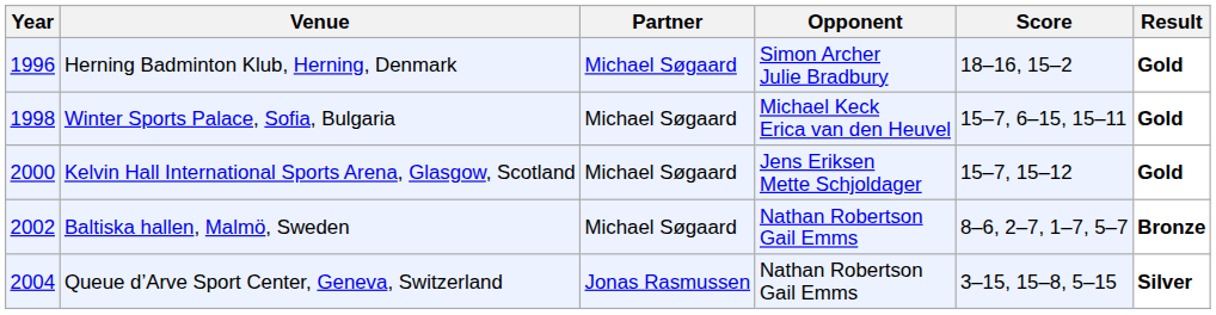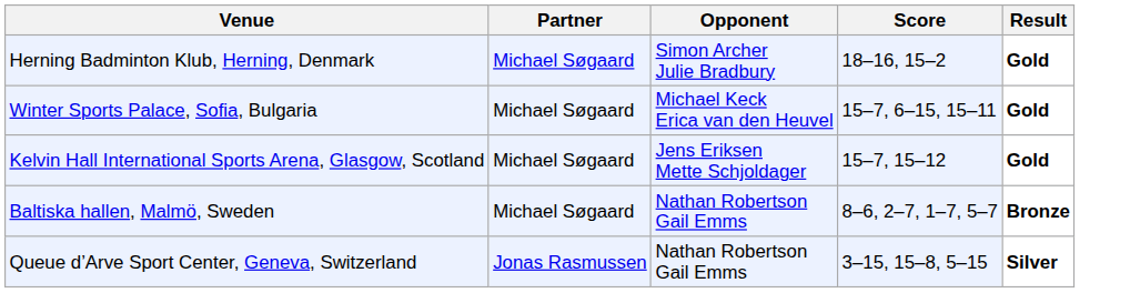- column: Year | 1996 | 1998 | 2000 | 2002 | 2004
